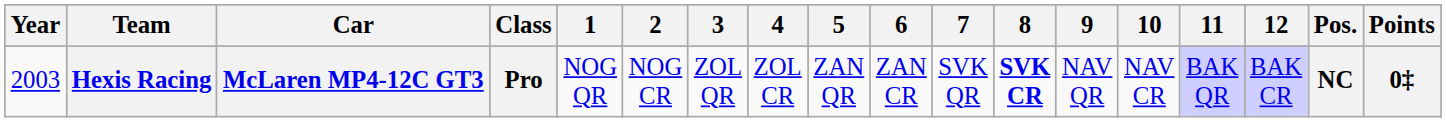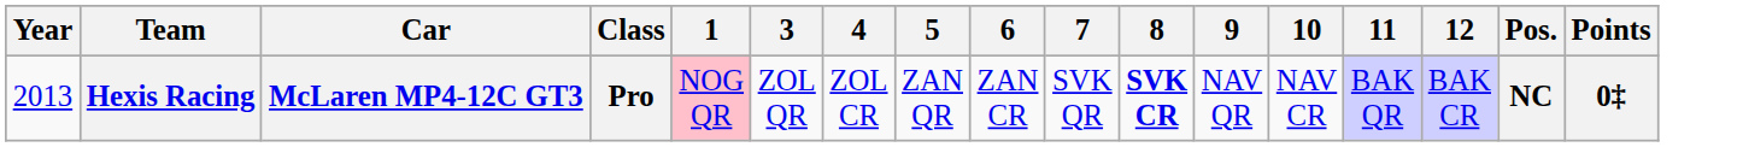- column: 2 | NOG CR
Hexis Racing | Year: 2003 -> 2013
Hexis Racing | 1: no background -> pink background
